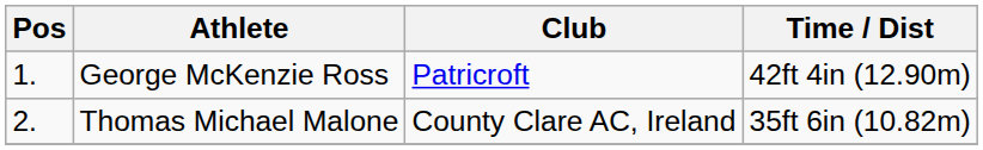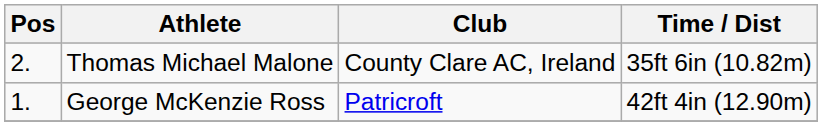rows swapped: George McKenzie Ross <-> Thomas Michael Malone
